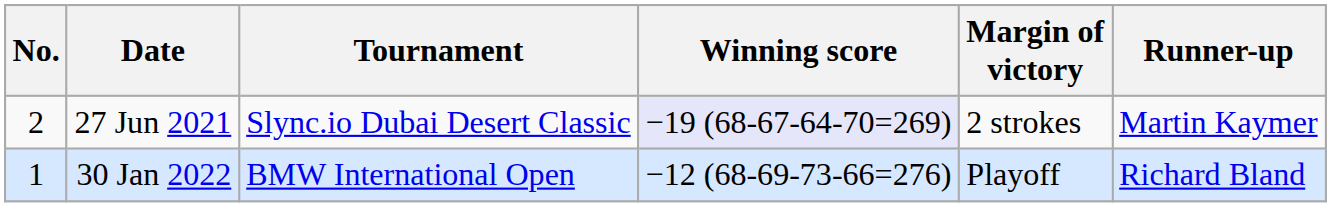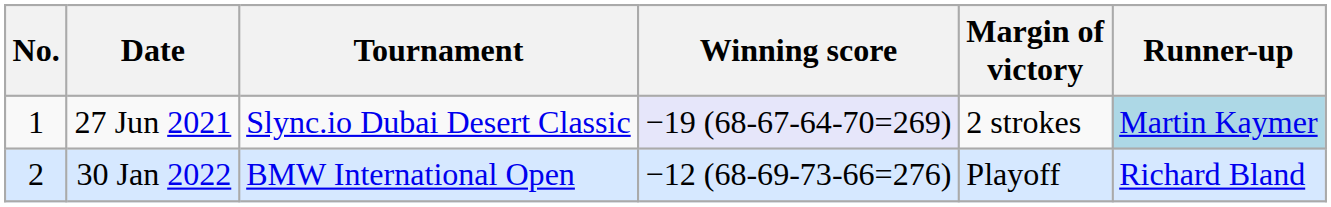27 Jun 2021 | No.: 2 -> 1
27 Jun 2021 | Runner-up: no background -> lightblue background
30 Jan 2022 | No.: 1 -> 2
